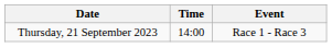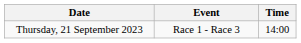columns swapped: Time <-> Event
